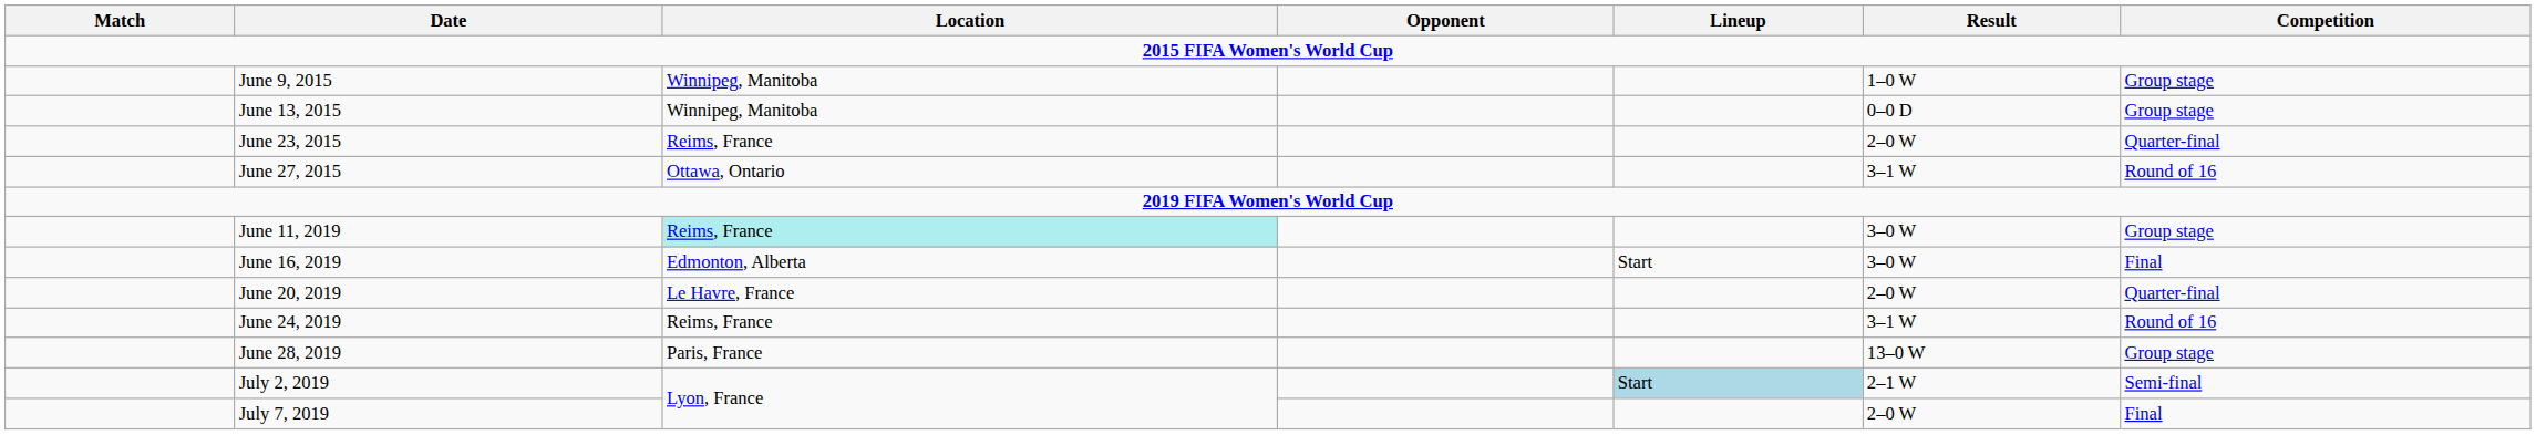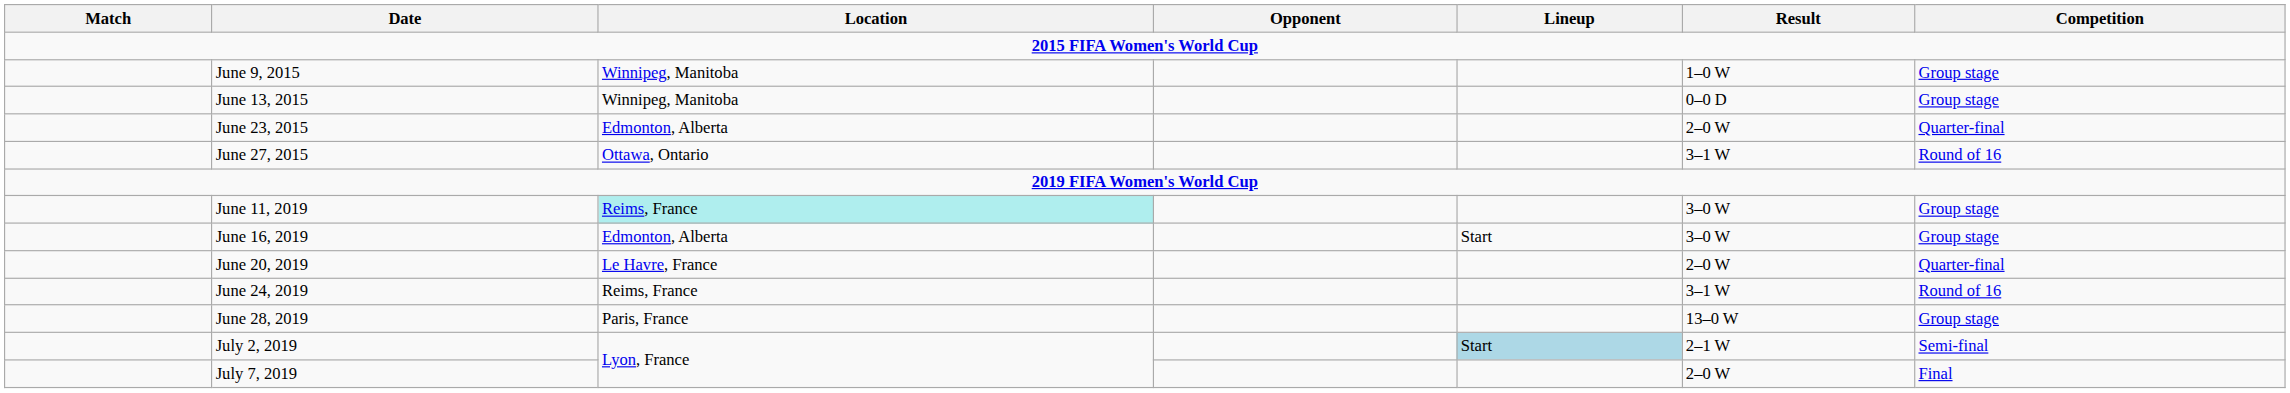June 23, 2015 | Location: Reims, France -> Edmonton, Alberta
June 16, 2019 | Competition: Final -> Group stage
